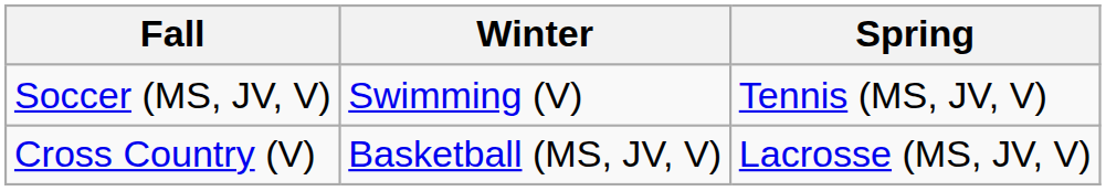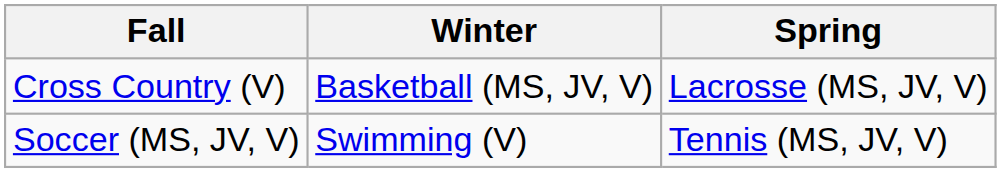rows swapped: Cross Country (V) <-> Soccer (MS, JV, V)
